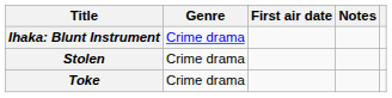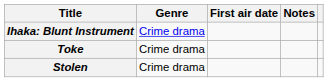rows swapped: Stolen <-> Toke
